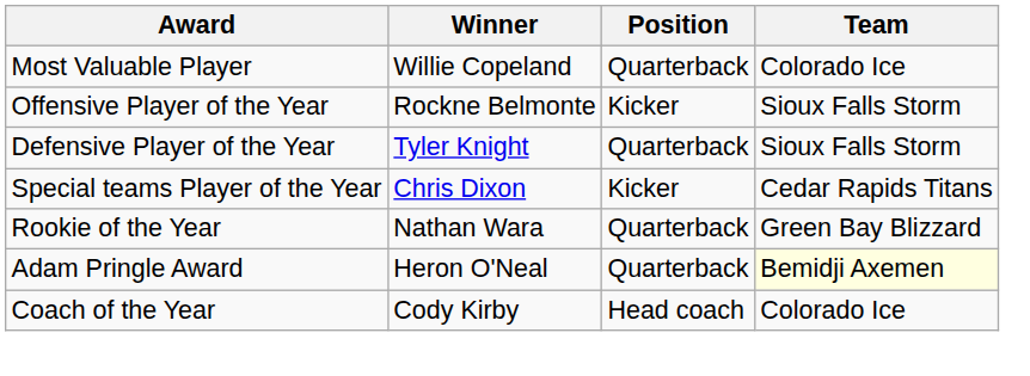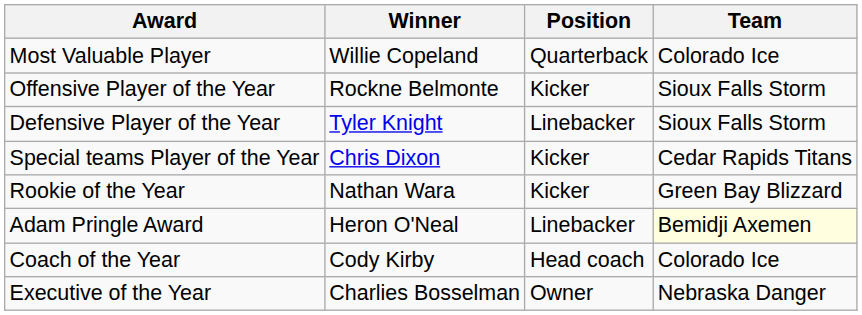Defensive Player of the Year | Position: Quarterback -> Linebacker
Rookie of the Year | Position: Quarterback -> Kicker
Adam Pringle Award | Position: Quarterback -> Linebacker
+ row: Executive of the Year | Charlies Bosselman | Owner | Nebraska Danger
